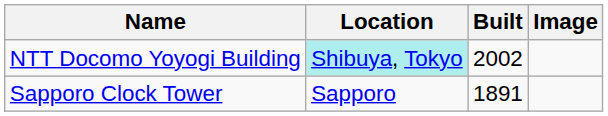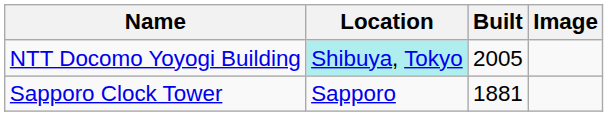NTT Docomo Yoyogi Building | Built: 2002 -> 2005
Sapporo Clock Tower | Built: 1891 -> 1881
